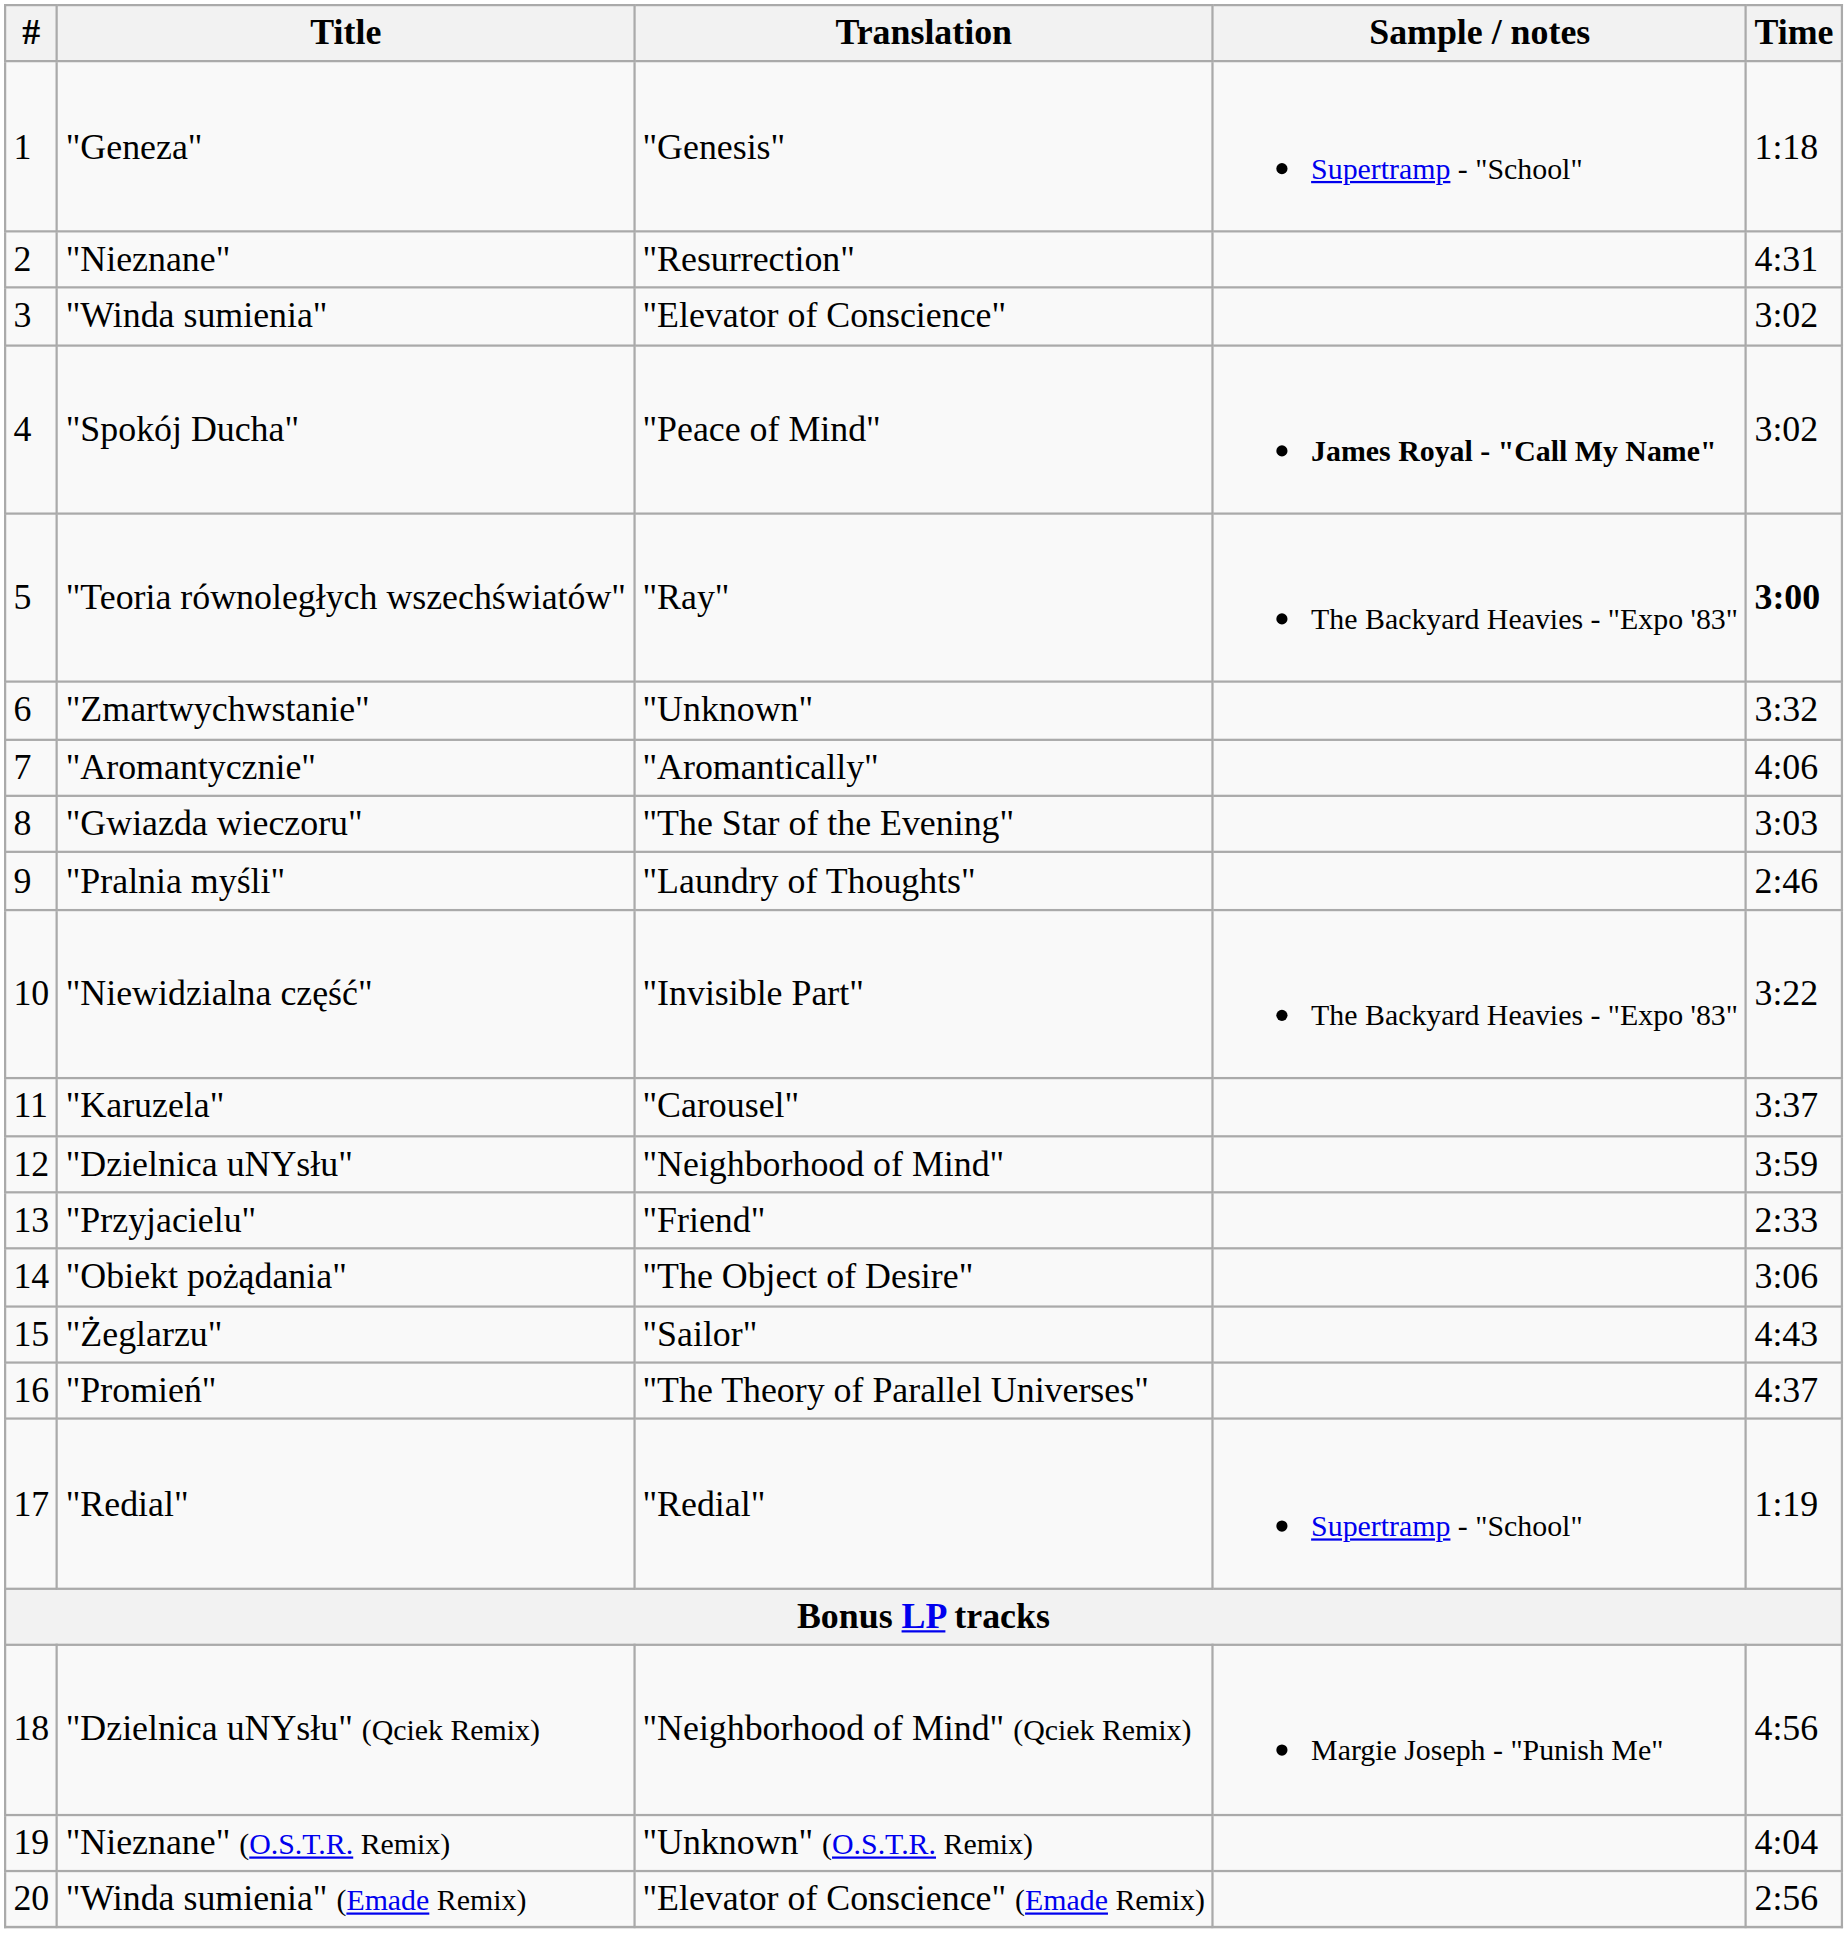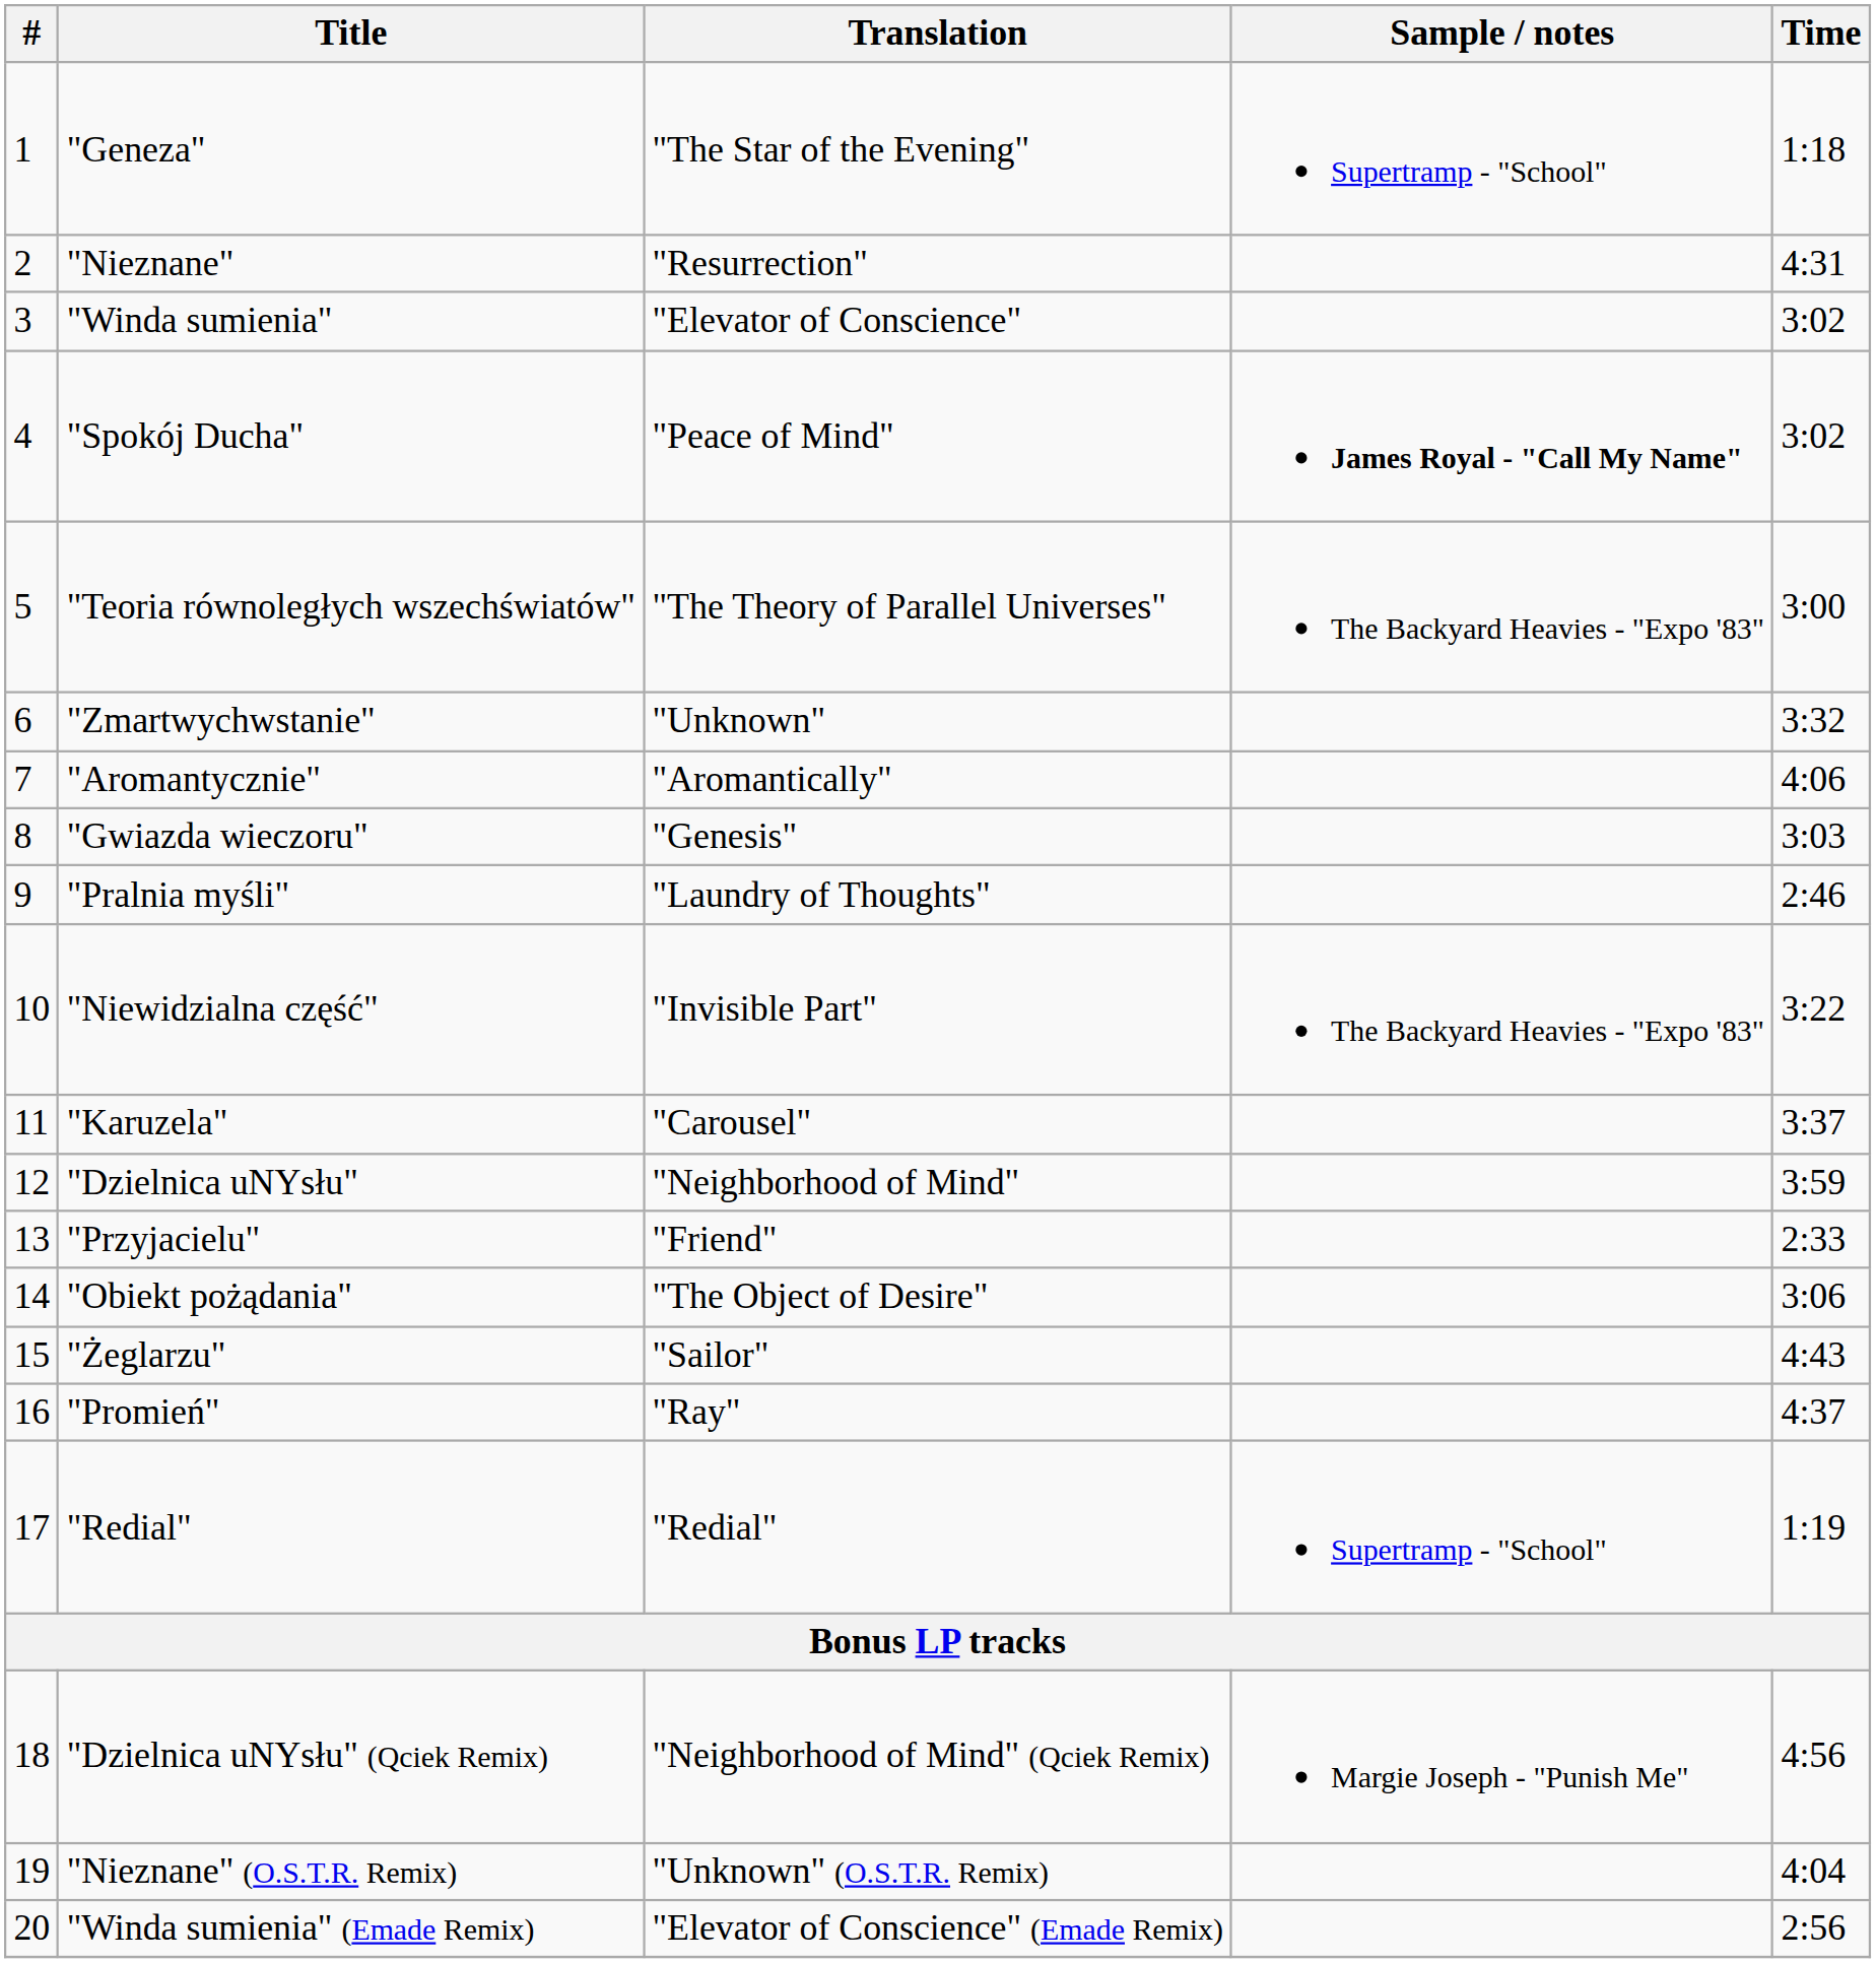"Geneza" | Translation: "Genesis" -> "The Star of the Evening"
"Teoria równoległych wszechświatów" | Translation: "Ray" -> "The Theory of Parallel Universes"
"Teoria równoległych wszechświatów" | Time: bold -> normal
"Gwiazda wieczoru" | Translation: "The Star of the Evening" -> "Genesis"
"Promień" | Translation: "The Theory of Parallel Universes" -> "Ray"
